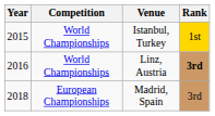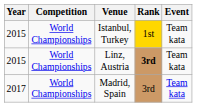+ column: Event | Team kata | Team kata | Team kata
Linz, Austria | Year: 2016 -> 2015
Madrid, Spain | Year: 2018 -> 2017
Madrid, Spain | Competition: European Championships -> World Championships
